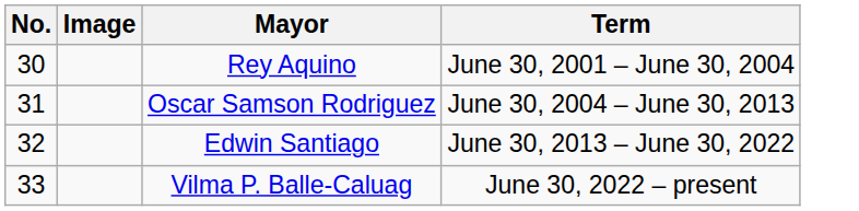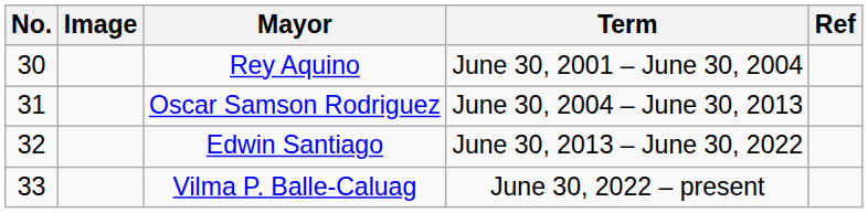+ column: Ref
